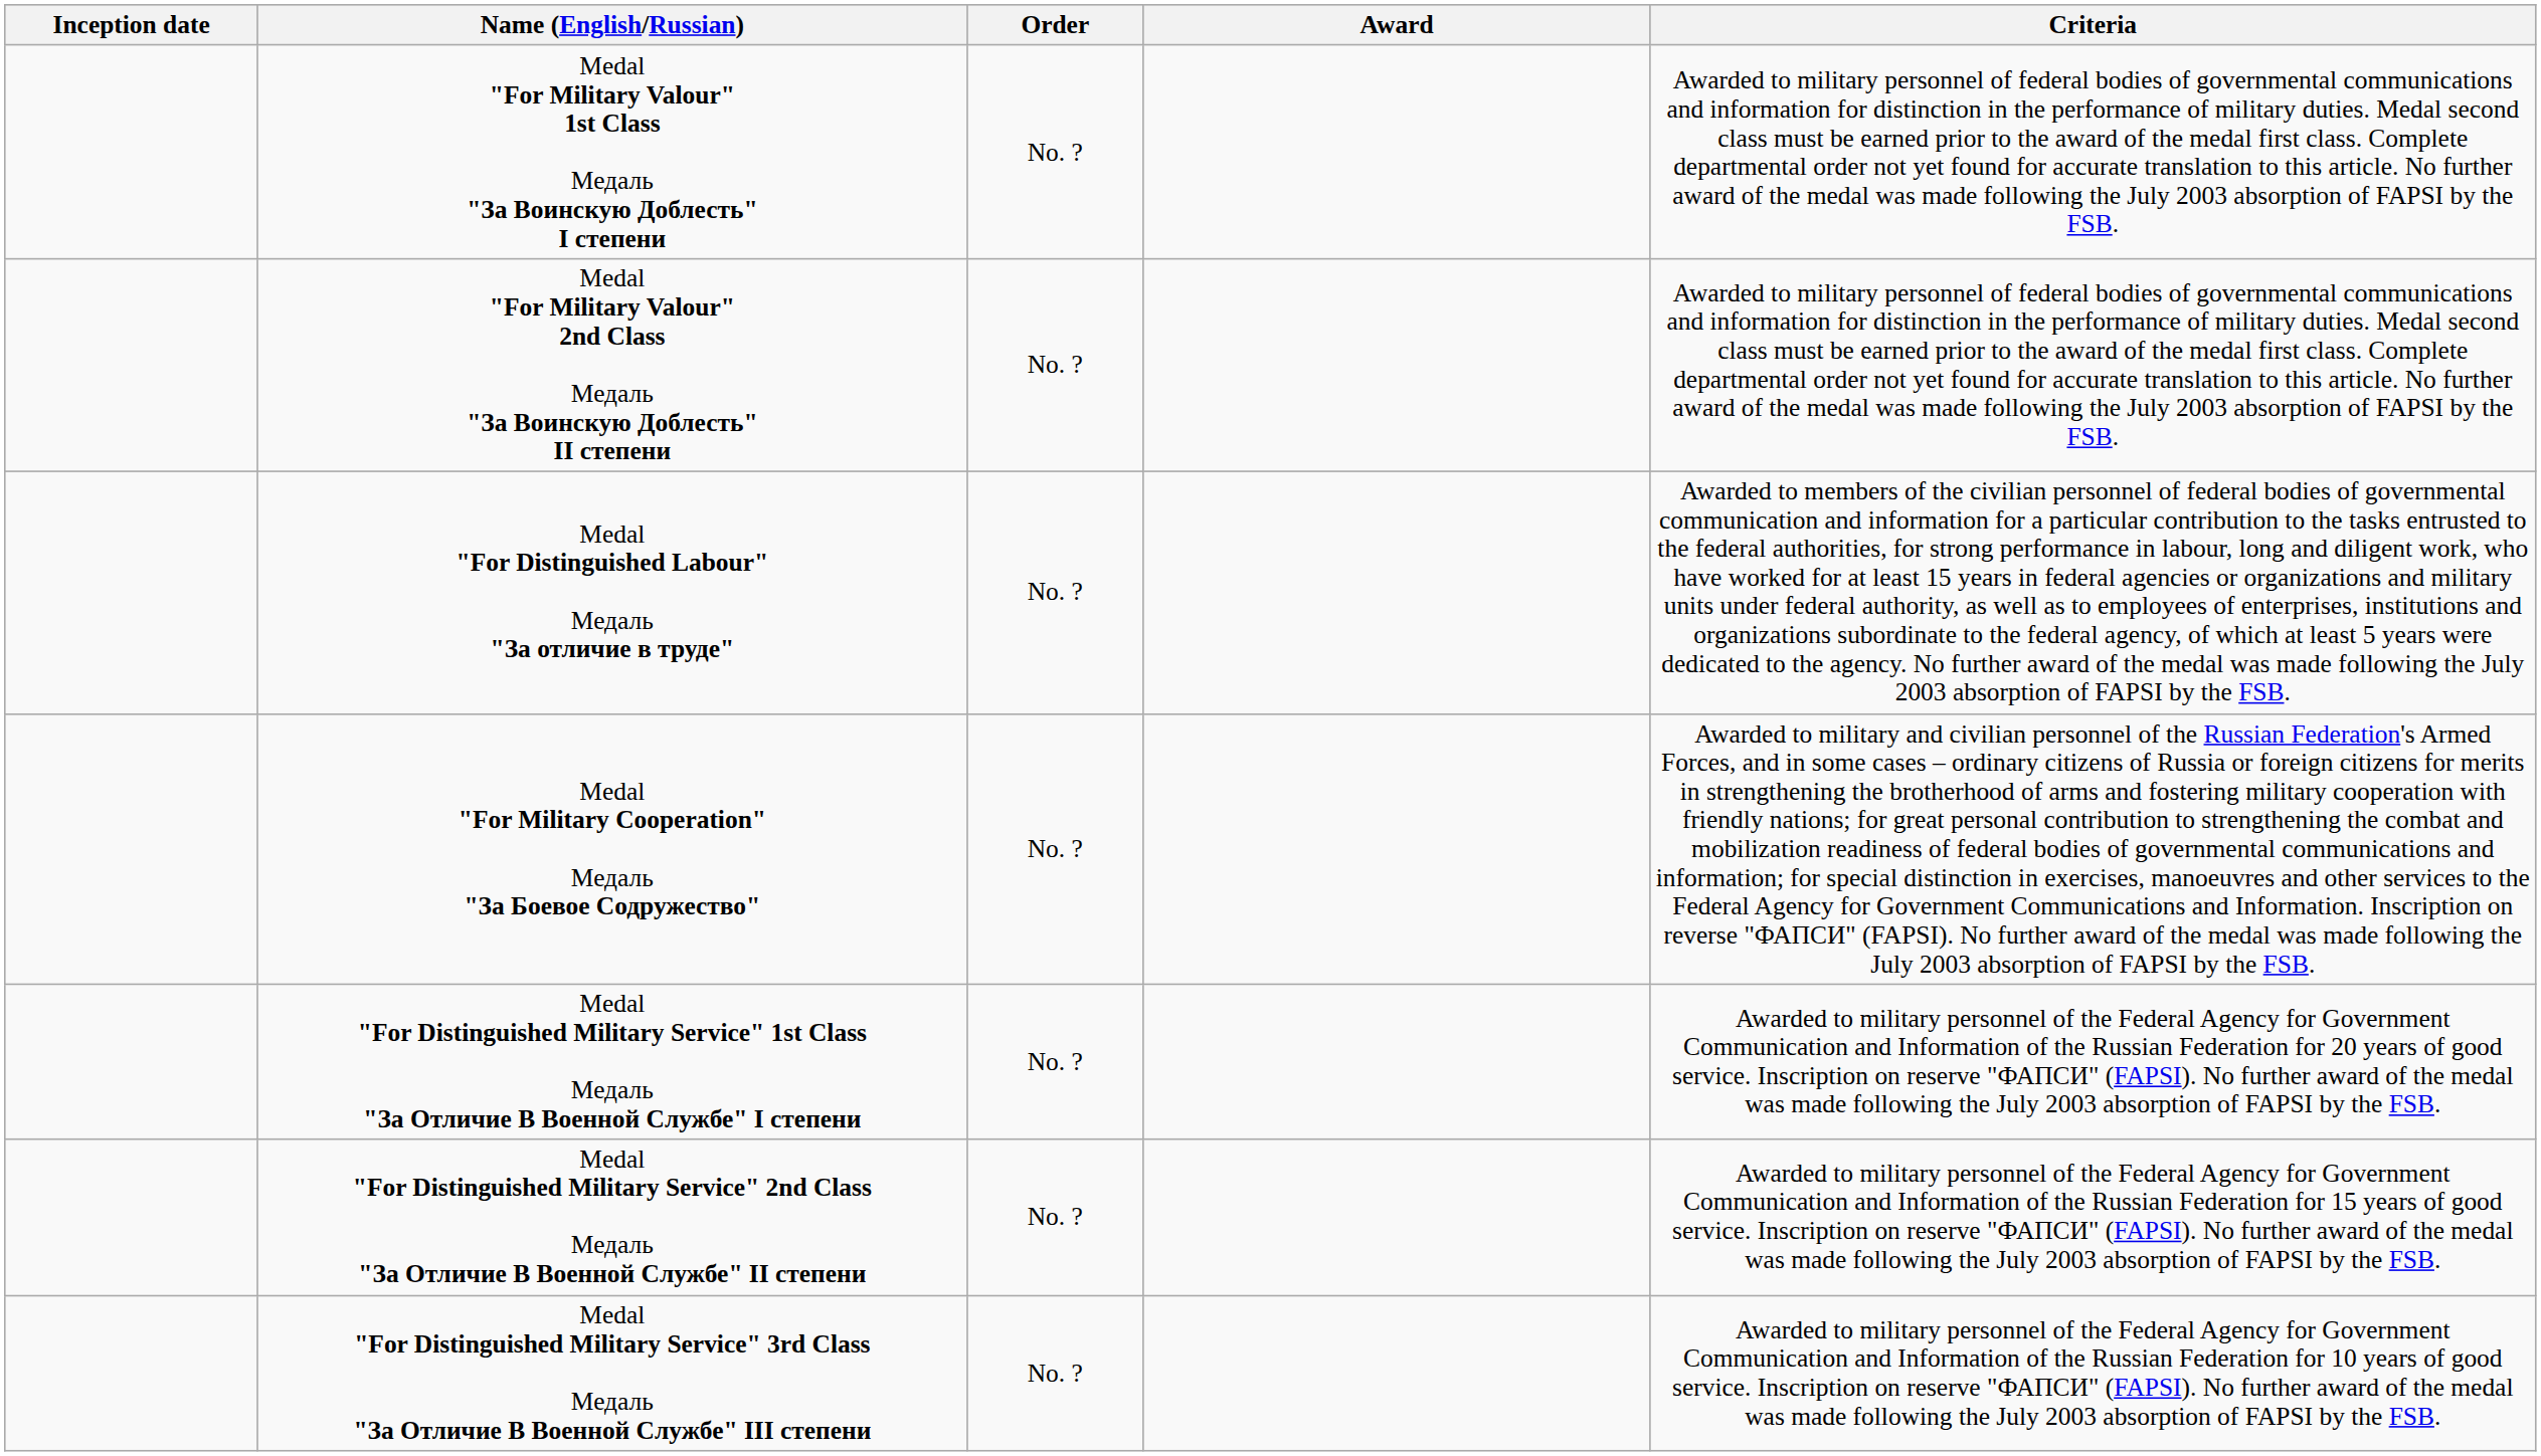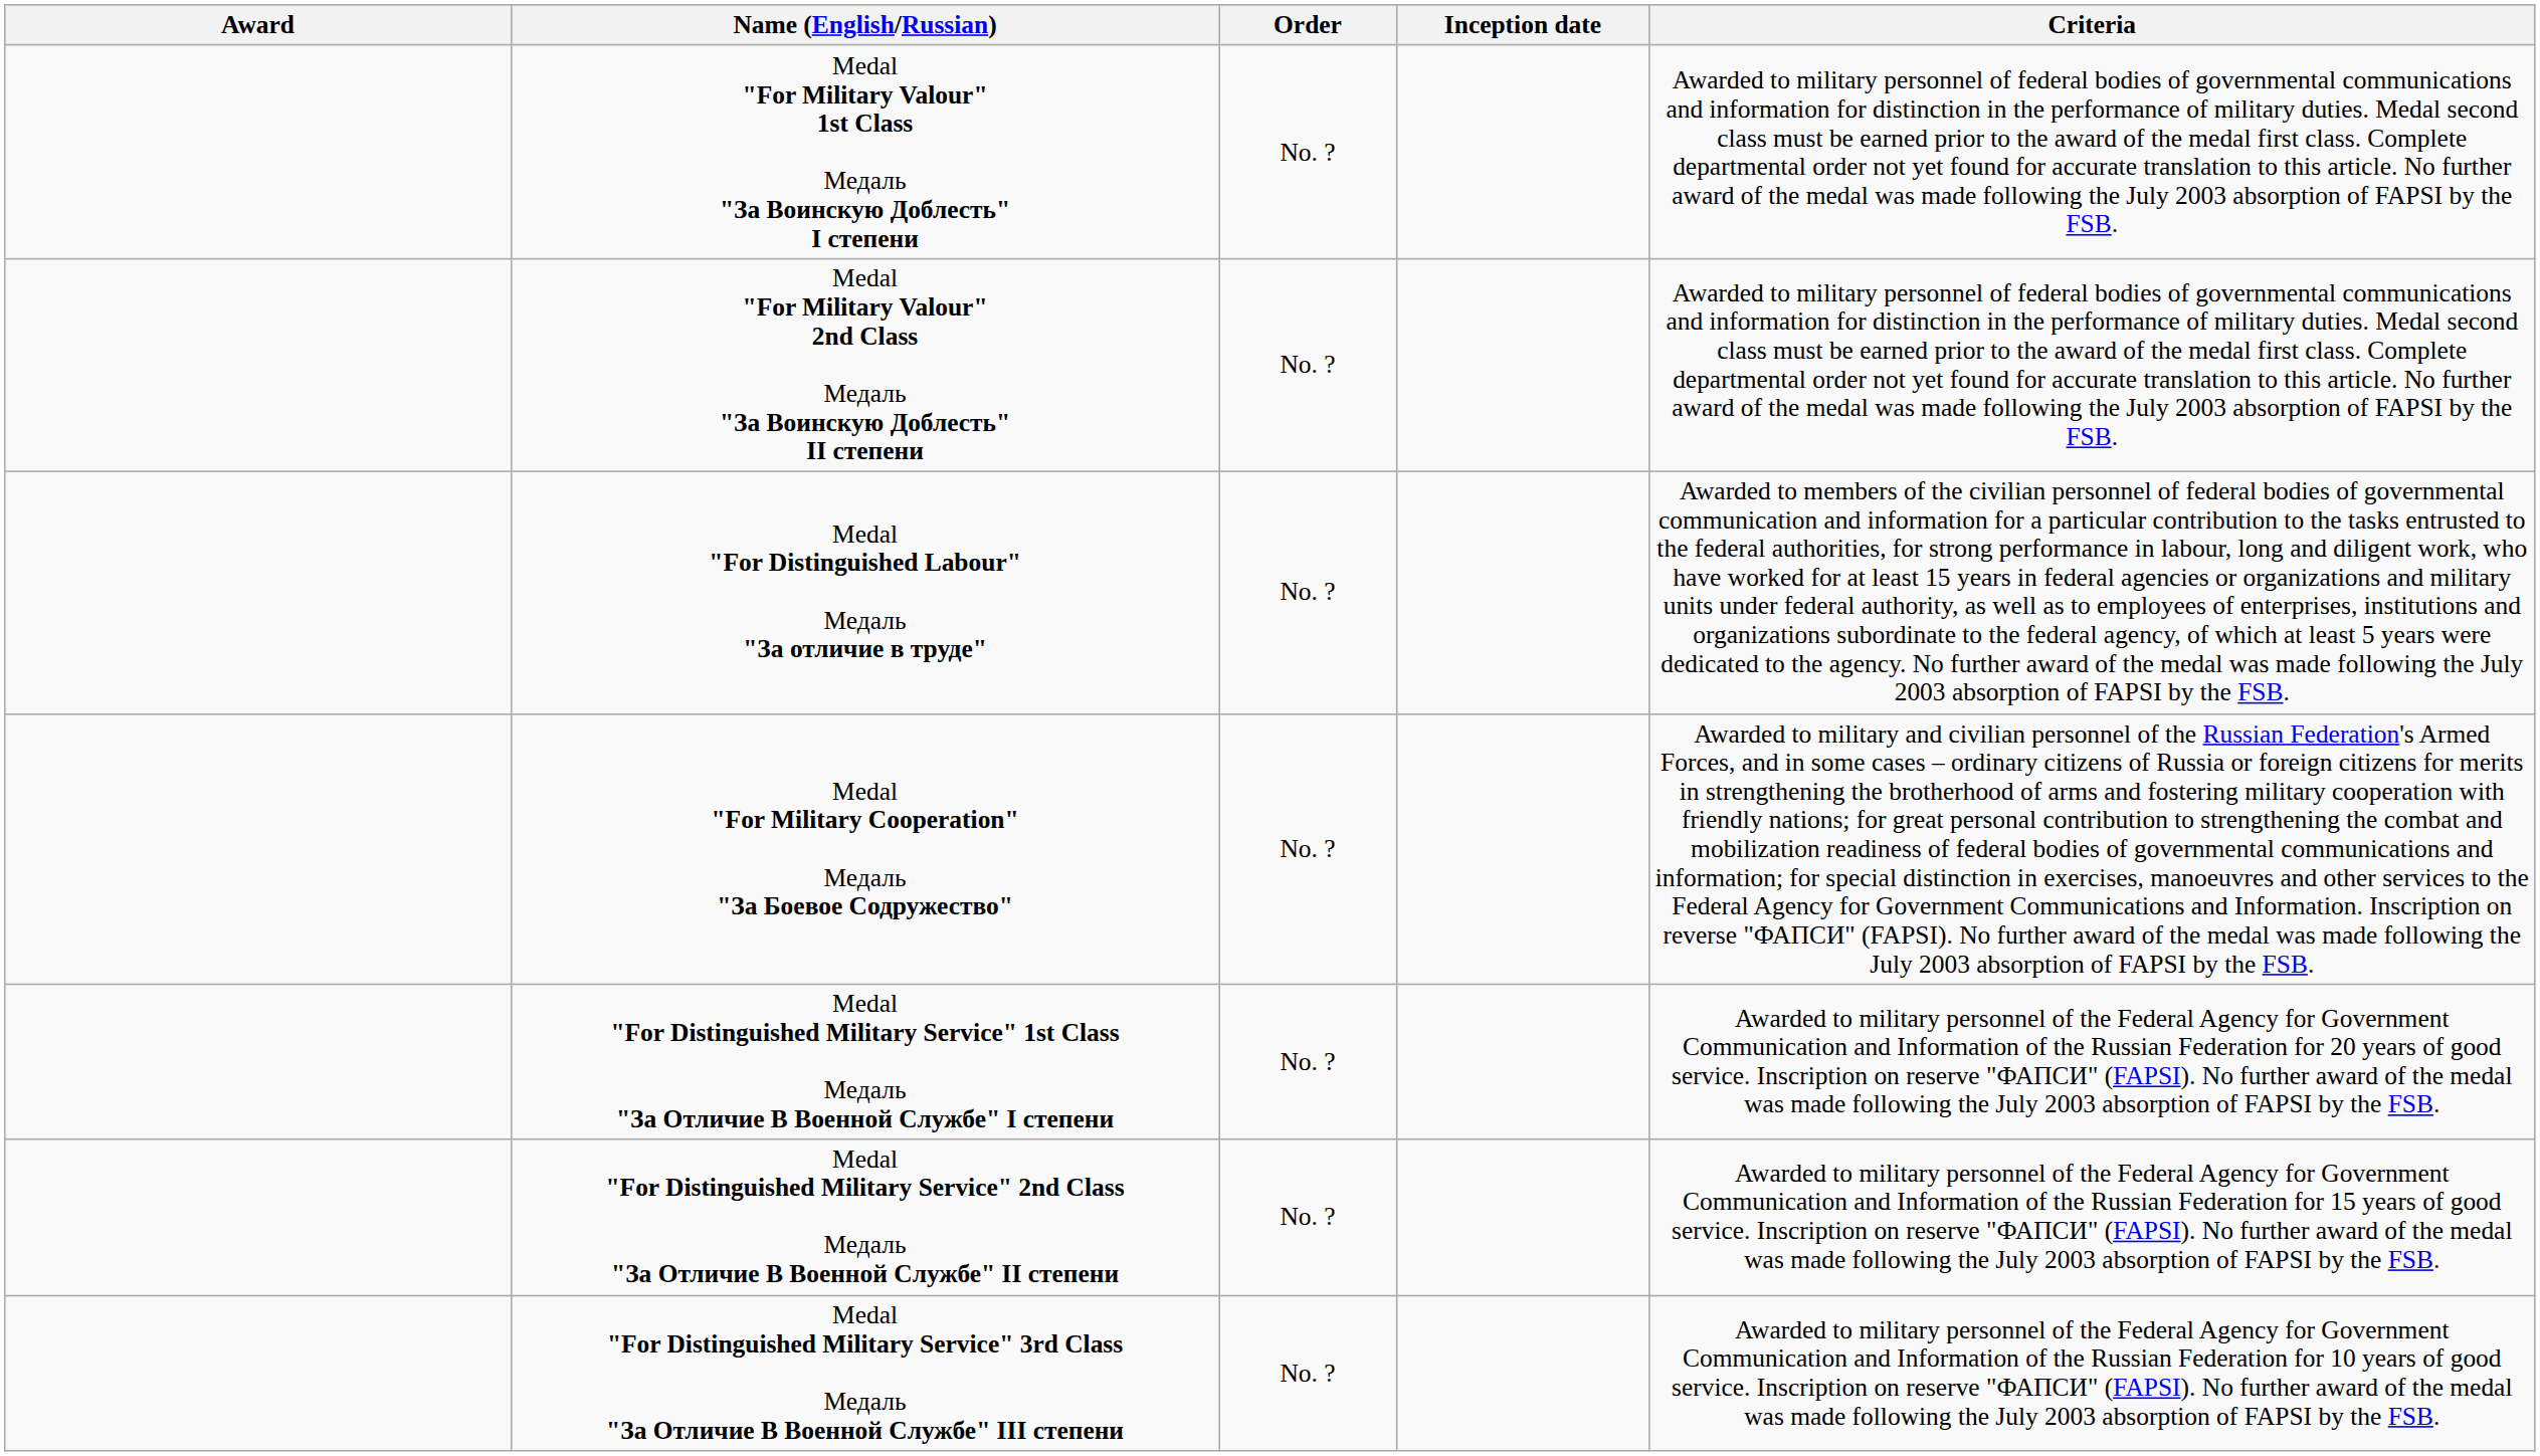columns swapped: Award <-> Inception date
